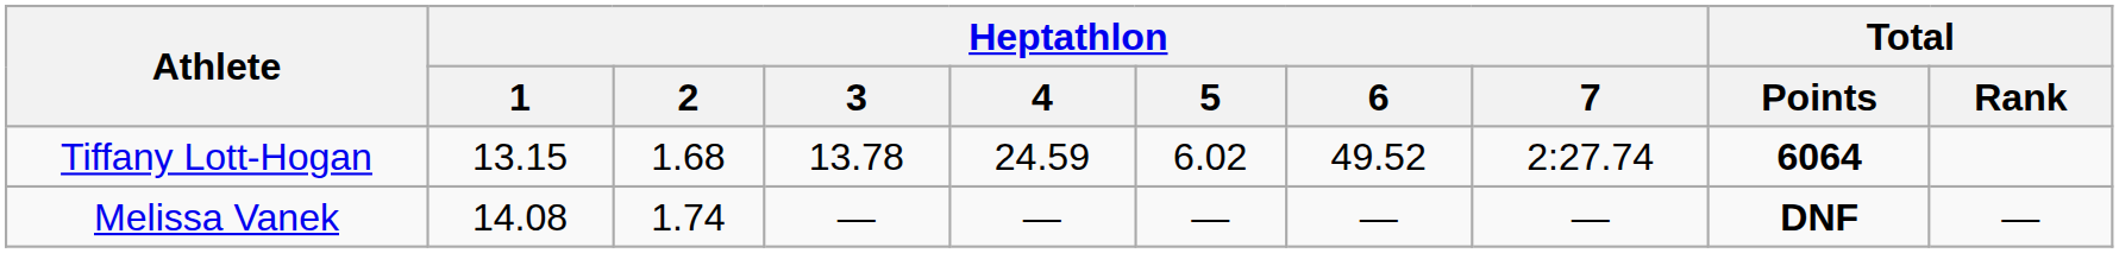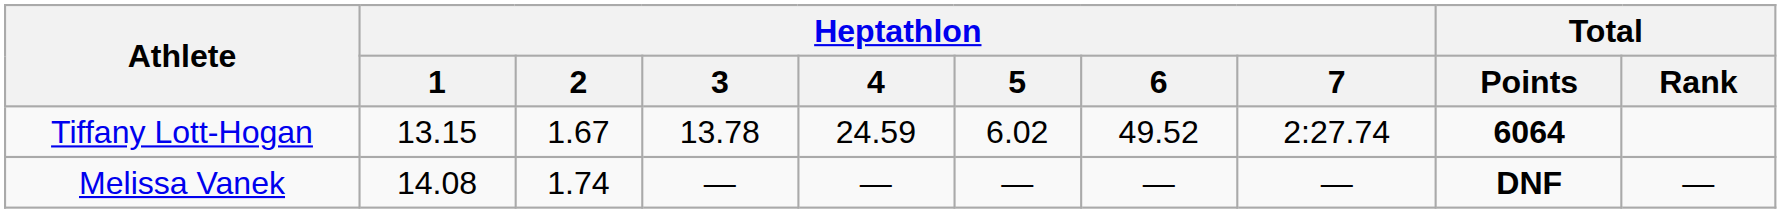Tiffany Lott-Hogan | Heptathlon / 2: 1.68 -> 1.67
